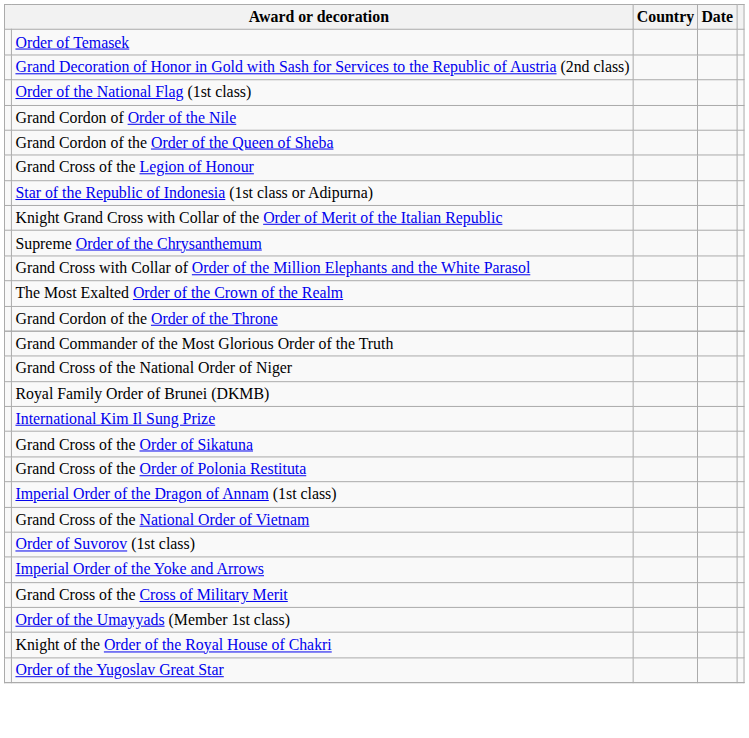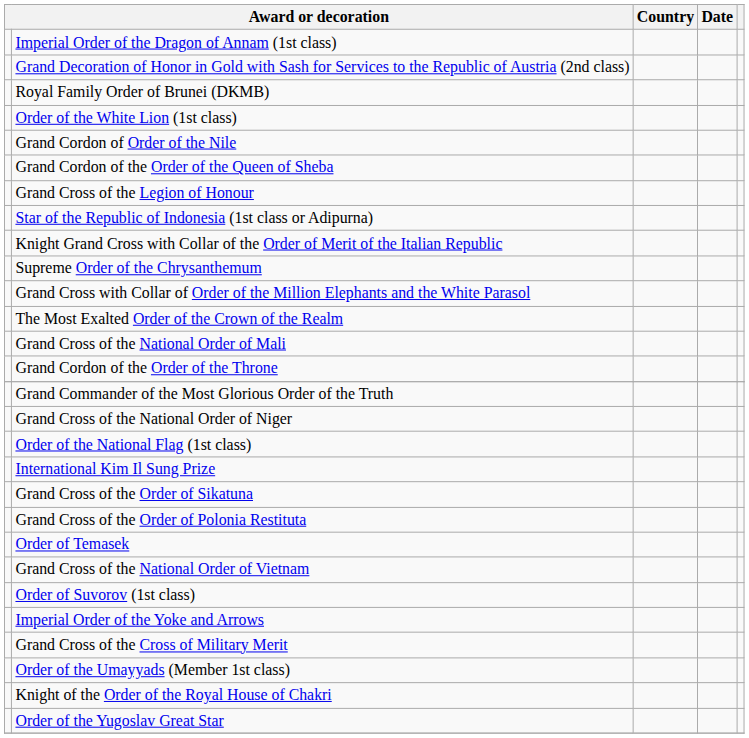rows swapped: Imperial Order of the Dragon of Annam (1st class) <-> Order of Temasek
rows swapped: Royal Family Order of Brunei (DKMB) <-> Order of the National Flag (1st class)
+ row: Order of the White Lion (1st class)
+ row: Grand Cross of the National Order of Mali
